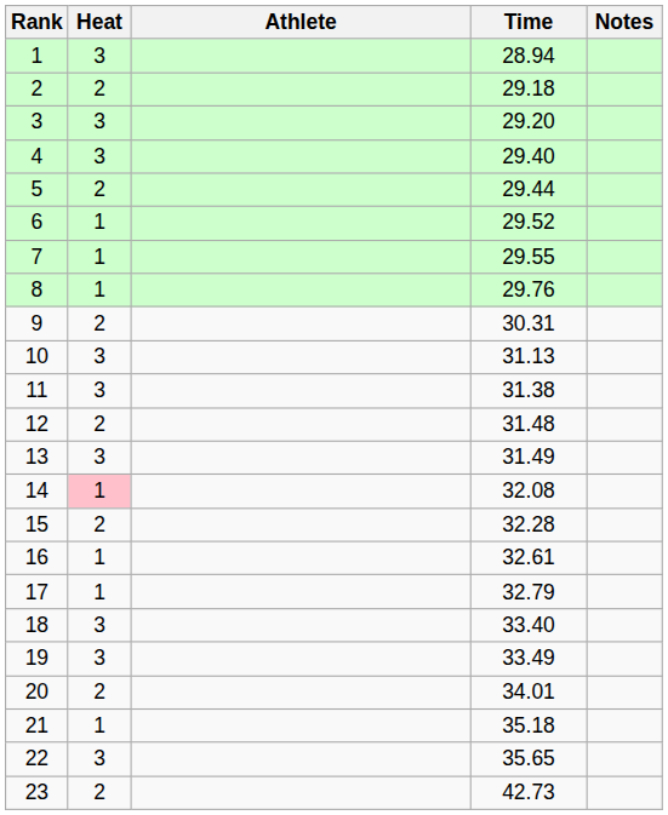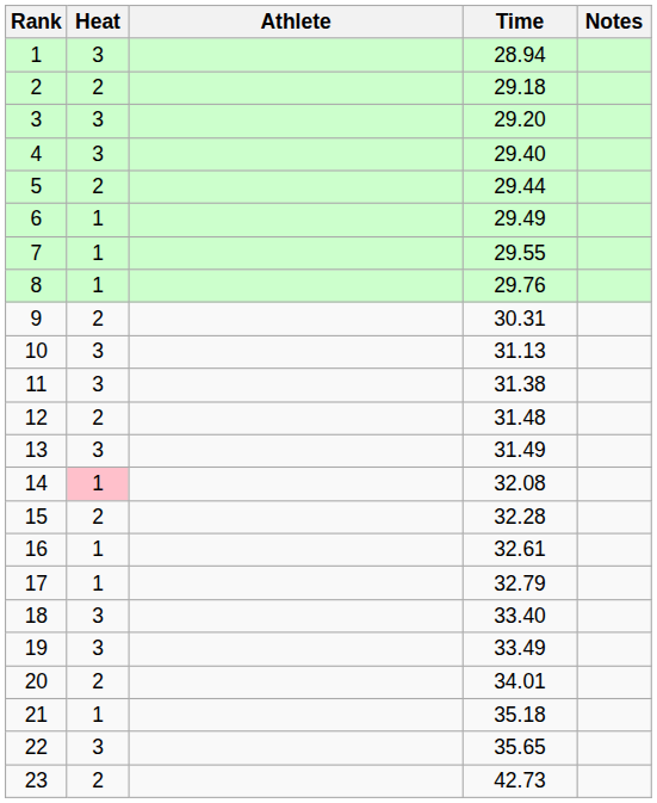6 | Time: 29.52 -> 29.49
